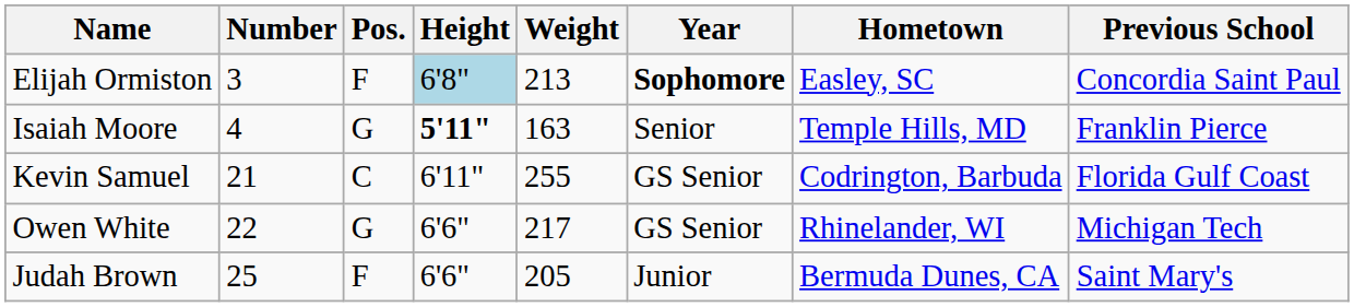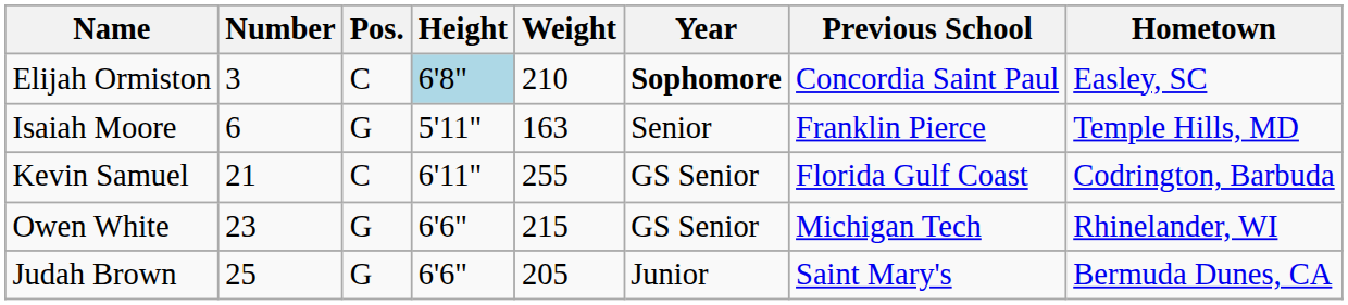columns swapped: Hometown <-> Previous School
Elijah Ormiston | Pos.: F -> C
Elijah Ormiston | Weight: 213 -> 210
Isaiah Moore | Number: 4 -> 6
Isaiah Moore | Height: bold -> normal
Owen White | Number: 22 -> 23
Owen White | Weight: 217 -> 215
Judah Brown | Pos.: F -> G
